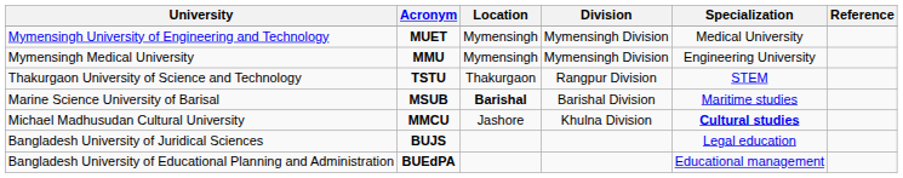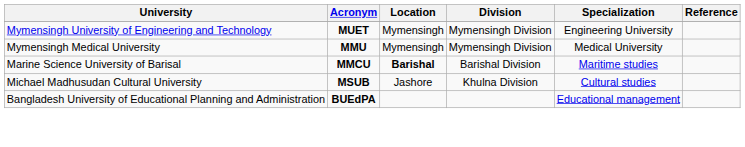Mymensingh University of Engineering and Technology | Specialization: Medical University -> Engineering University
Mymensingh Medical University | Specialization: Engineering University -> Medical University
- row: Thakurgaon University of Science and Technology | TSTU | Thakurgaon | Rangpur Division | STEM
Marine Science University of Barisal | Acronym: MSUB -> MMCU
Michael Madhusudan Cultural University | Acronym: MMCU -> MSUB
Michael Madhusudan Cultural University | Specialization: bold -> normal
- row: Bangladesh University of Juridical Sciences | BUJS | Legal education
